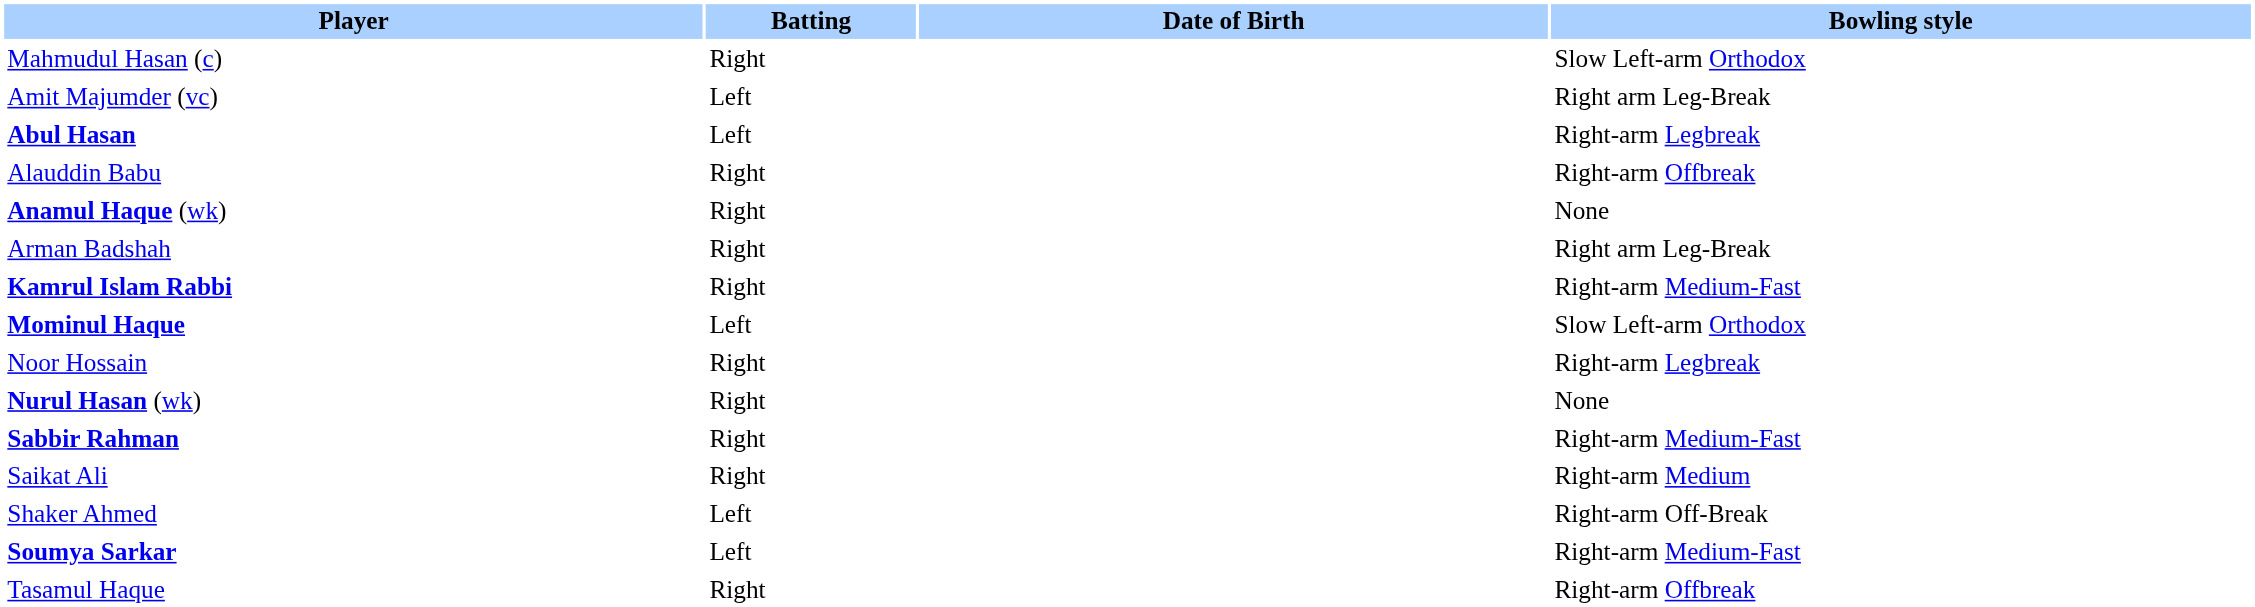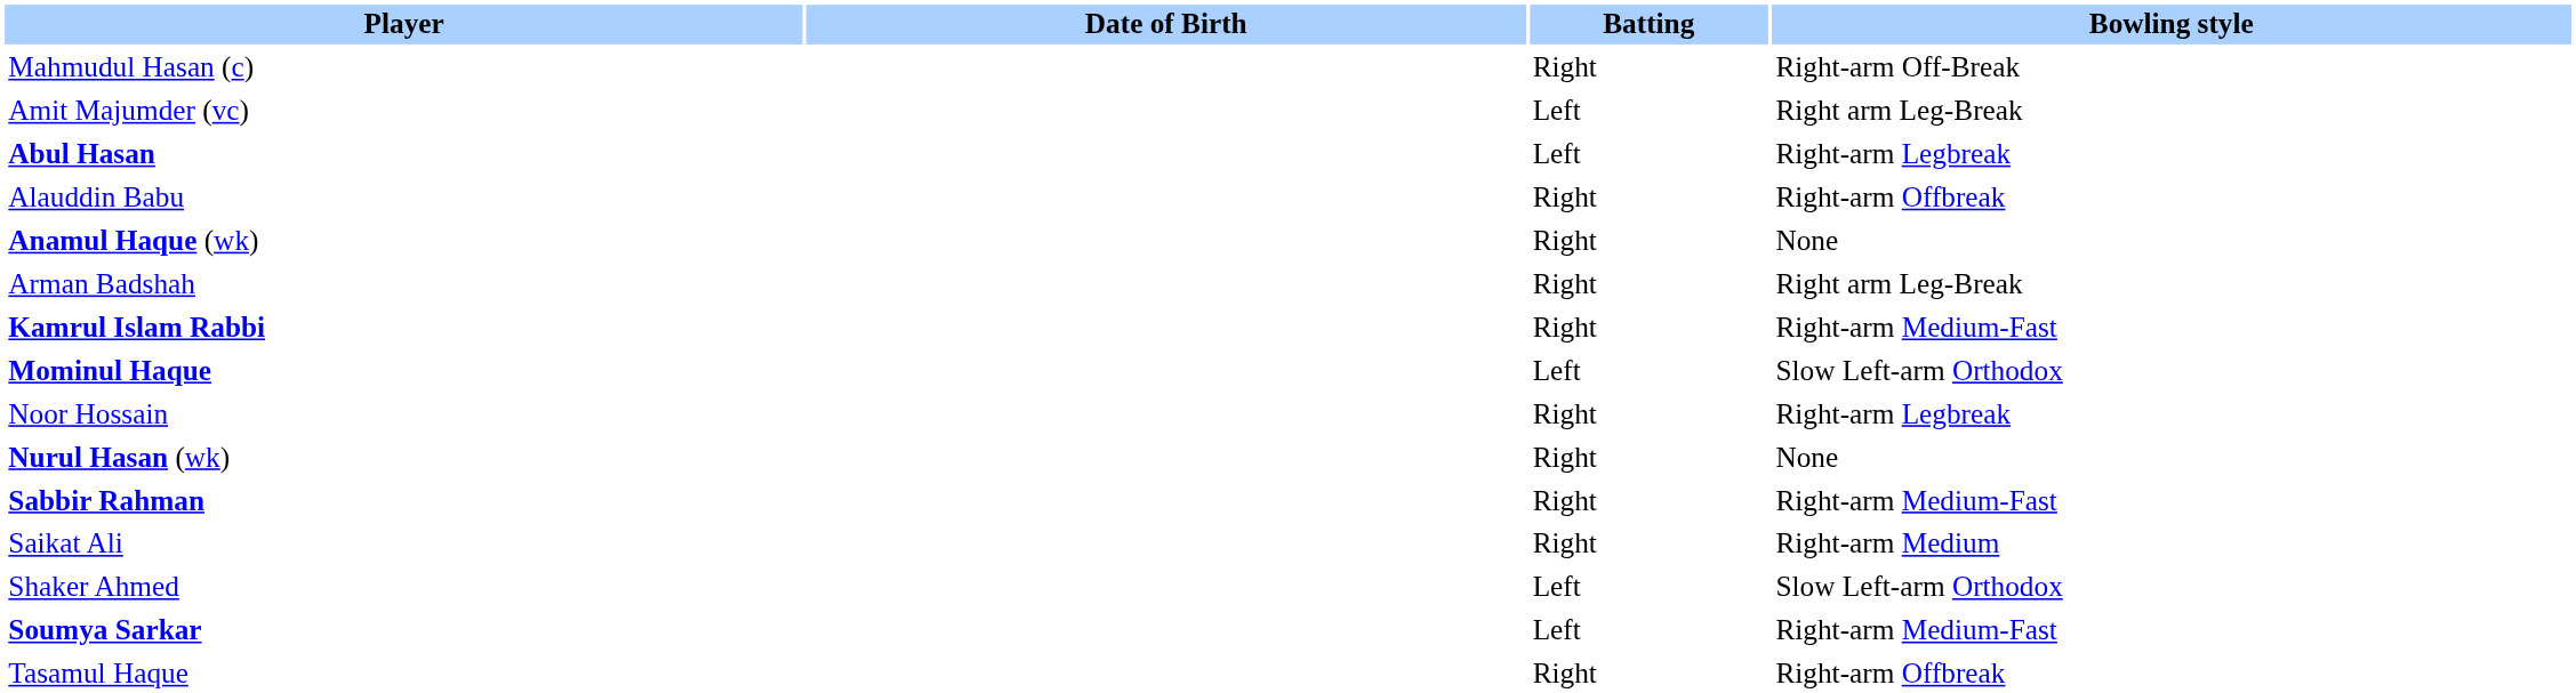columns swapped: Date of Birth <-> Batting
Mahmudul Hasan (c) | Bowling style: Slow Left-arm Orthodox -> Right-arm Off-Break
Shaker Ahmed | Bowling style: Right-arm Off-Break -> Slow Left-arm Orthodox
